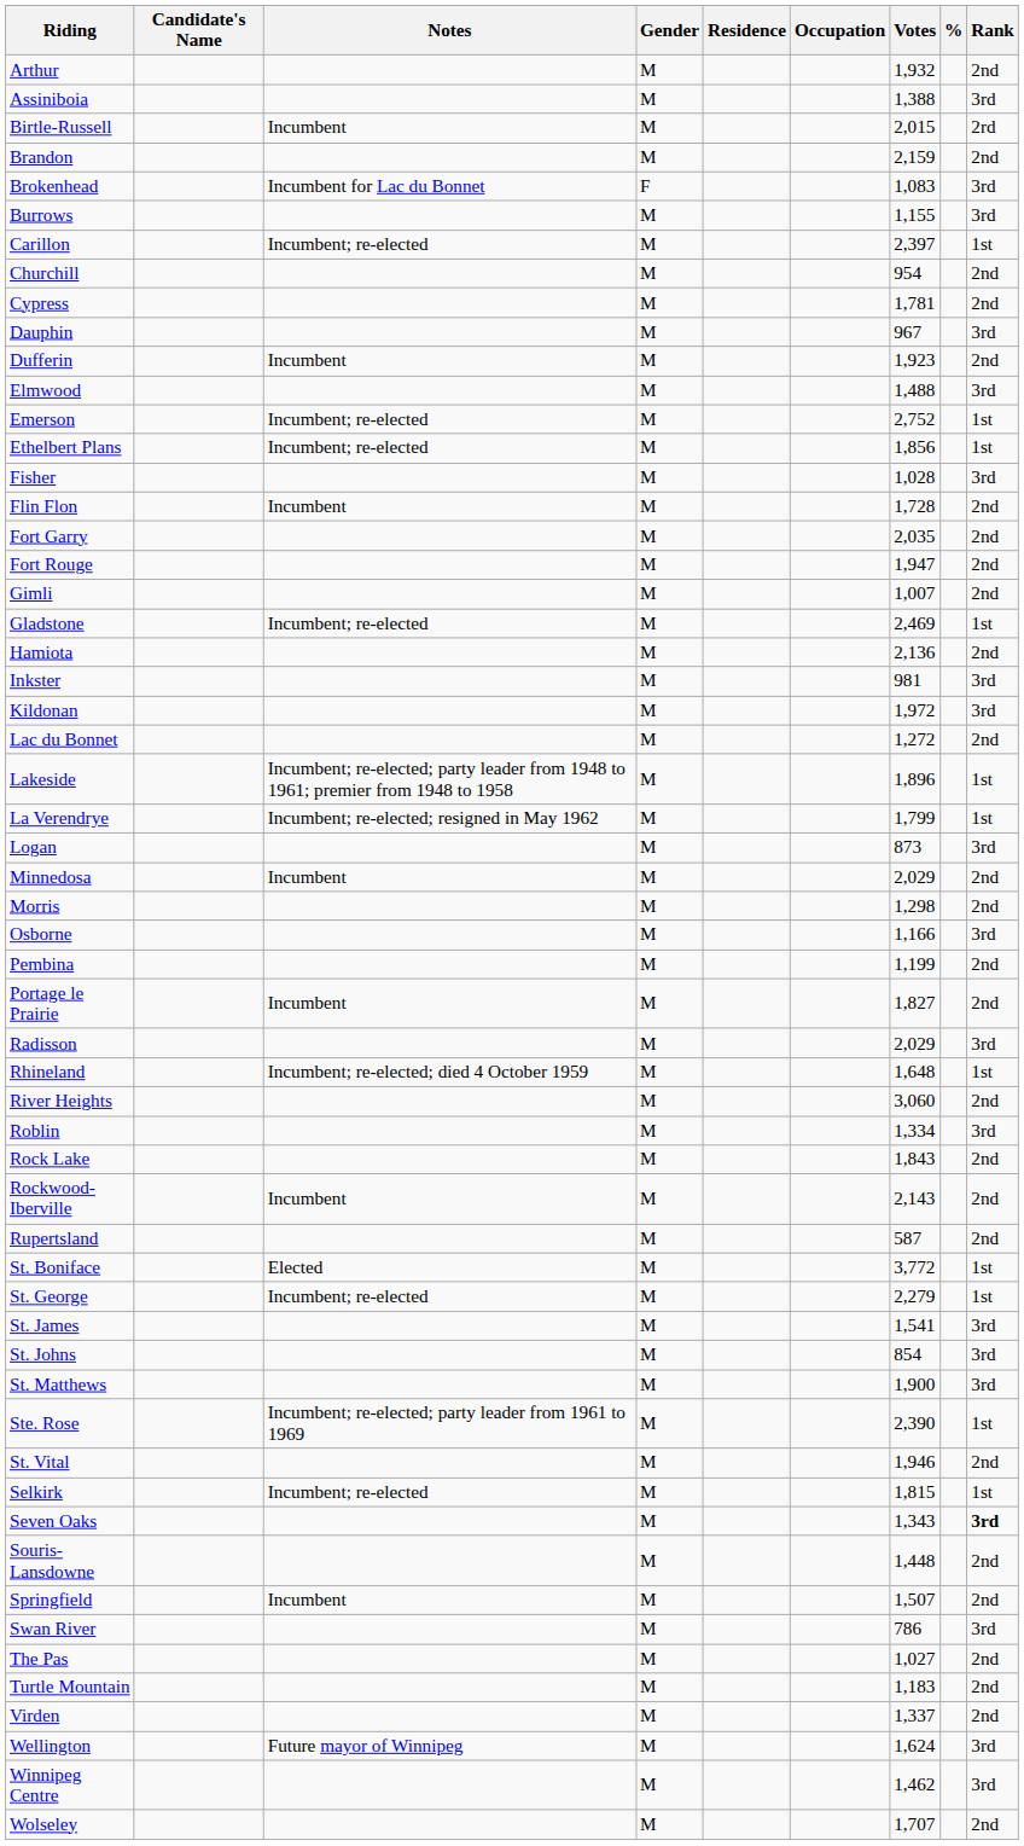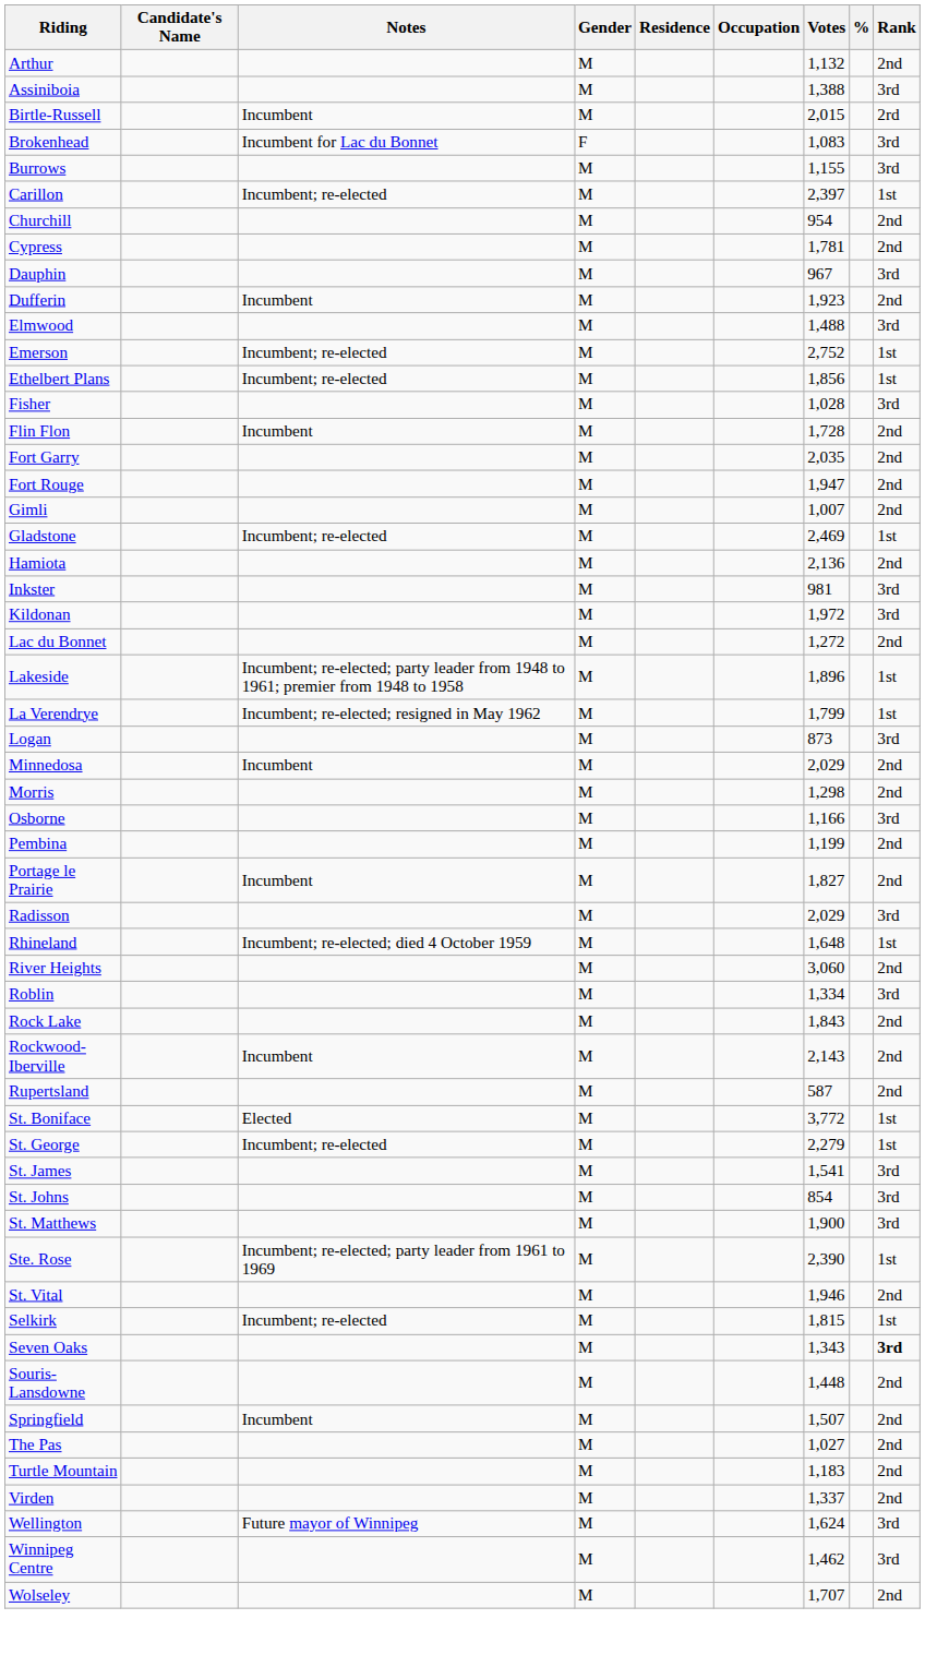Arthur | Votes: 1,932 -> 1,132
- row: Brandon | M | 2,159 | 2nd
- row: Swan River | M | 786 | 3rd
